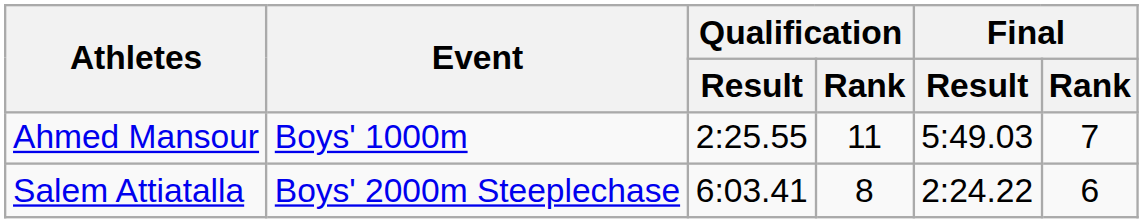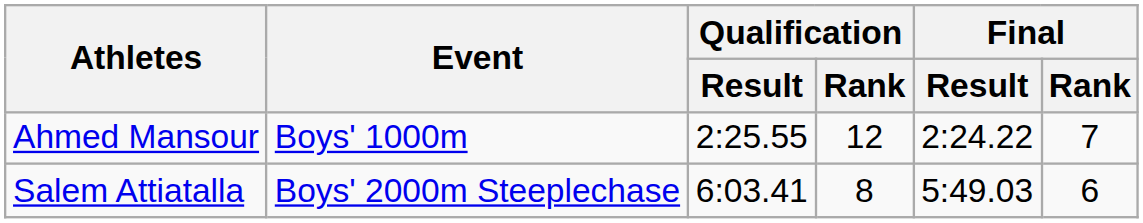Ahmed Mansour | Qualification / Rank: 11 -> 12
Ahmed Mansour | Final / Result: 5:49.03 -> 2:24.22
Salem Attiatalla | Final / Result: 2:24.22 -> 5:49.03
